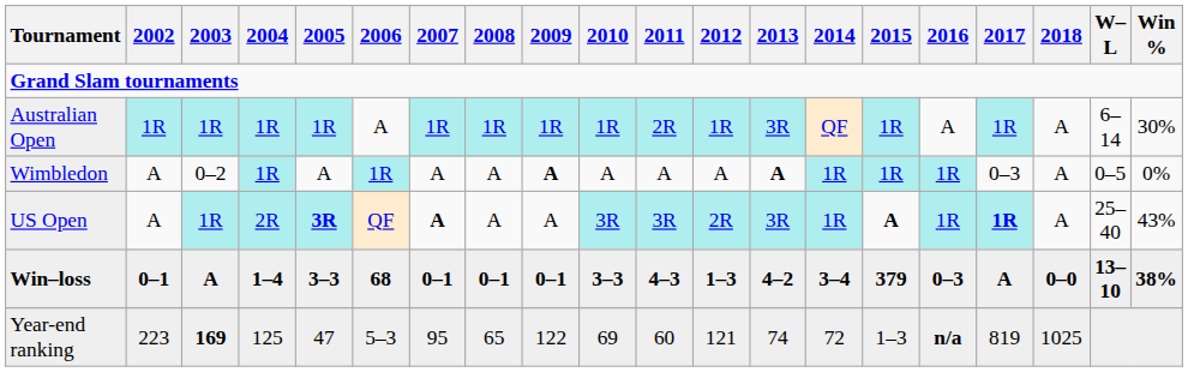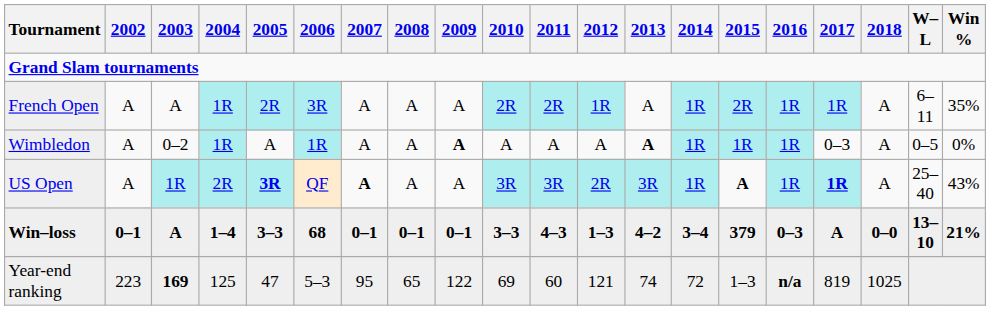- row: Australian Open | 1R | 1R | 1R | 1R | A | 1R | 1R | 1R | 1R | 2R | 1R | 3R | QF | 1R | A | 1R | A | 6–14 | 30%
+ row: French Open | A | A | 1R | 2R | 3R | A | A | A | 2R | 2R | 1R | A | 1R | 2R | 1R | 1R | A | 6–11 | 35%
Win–loss | Win %: 38% -> 21%
